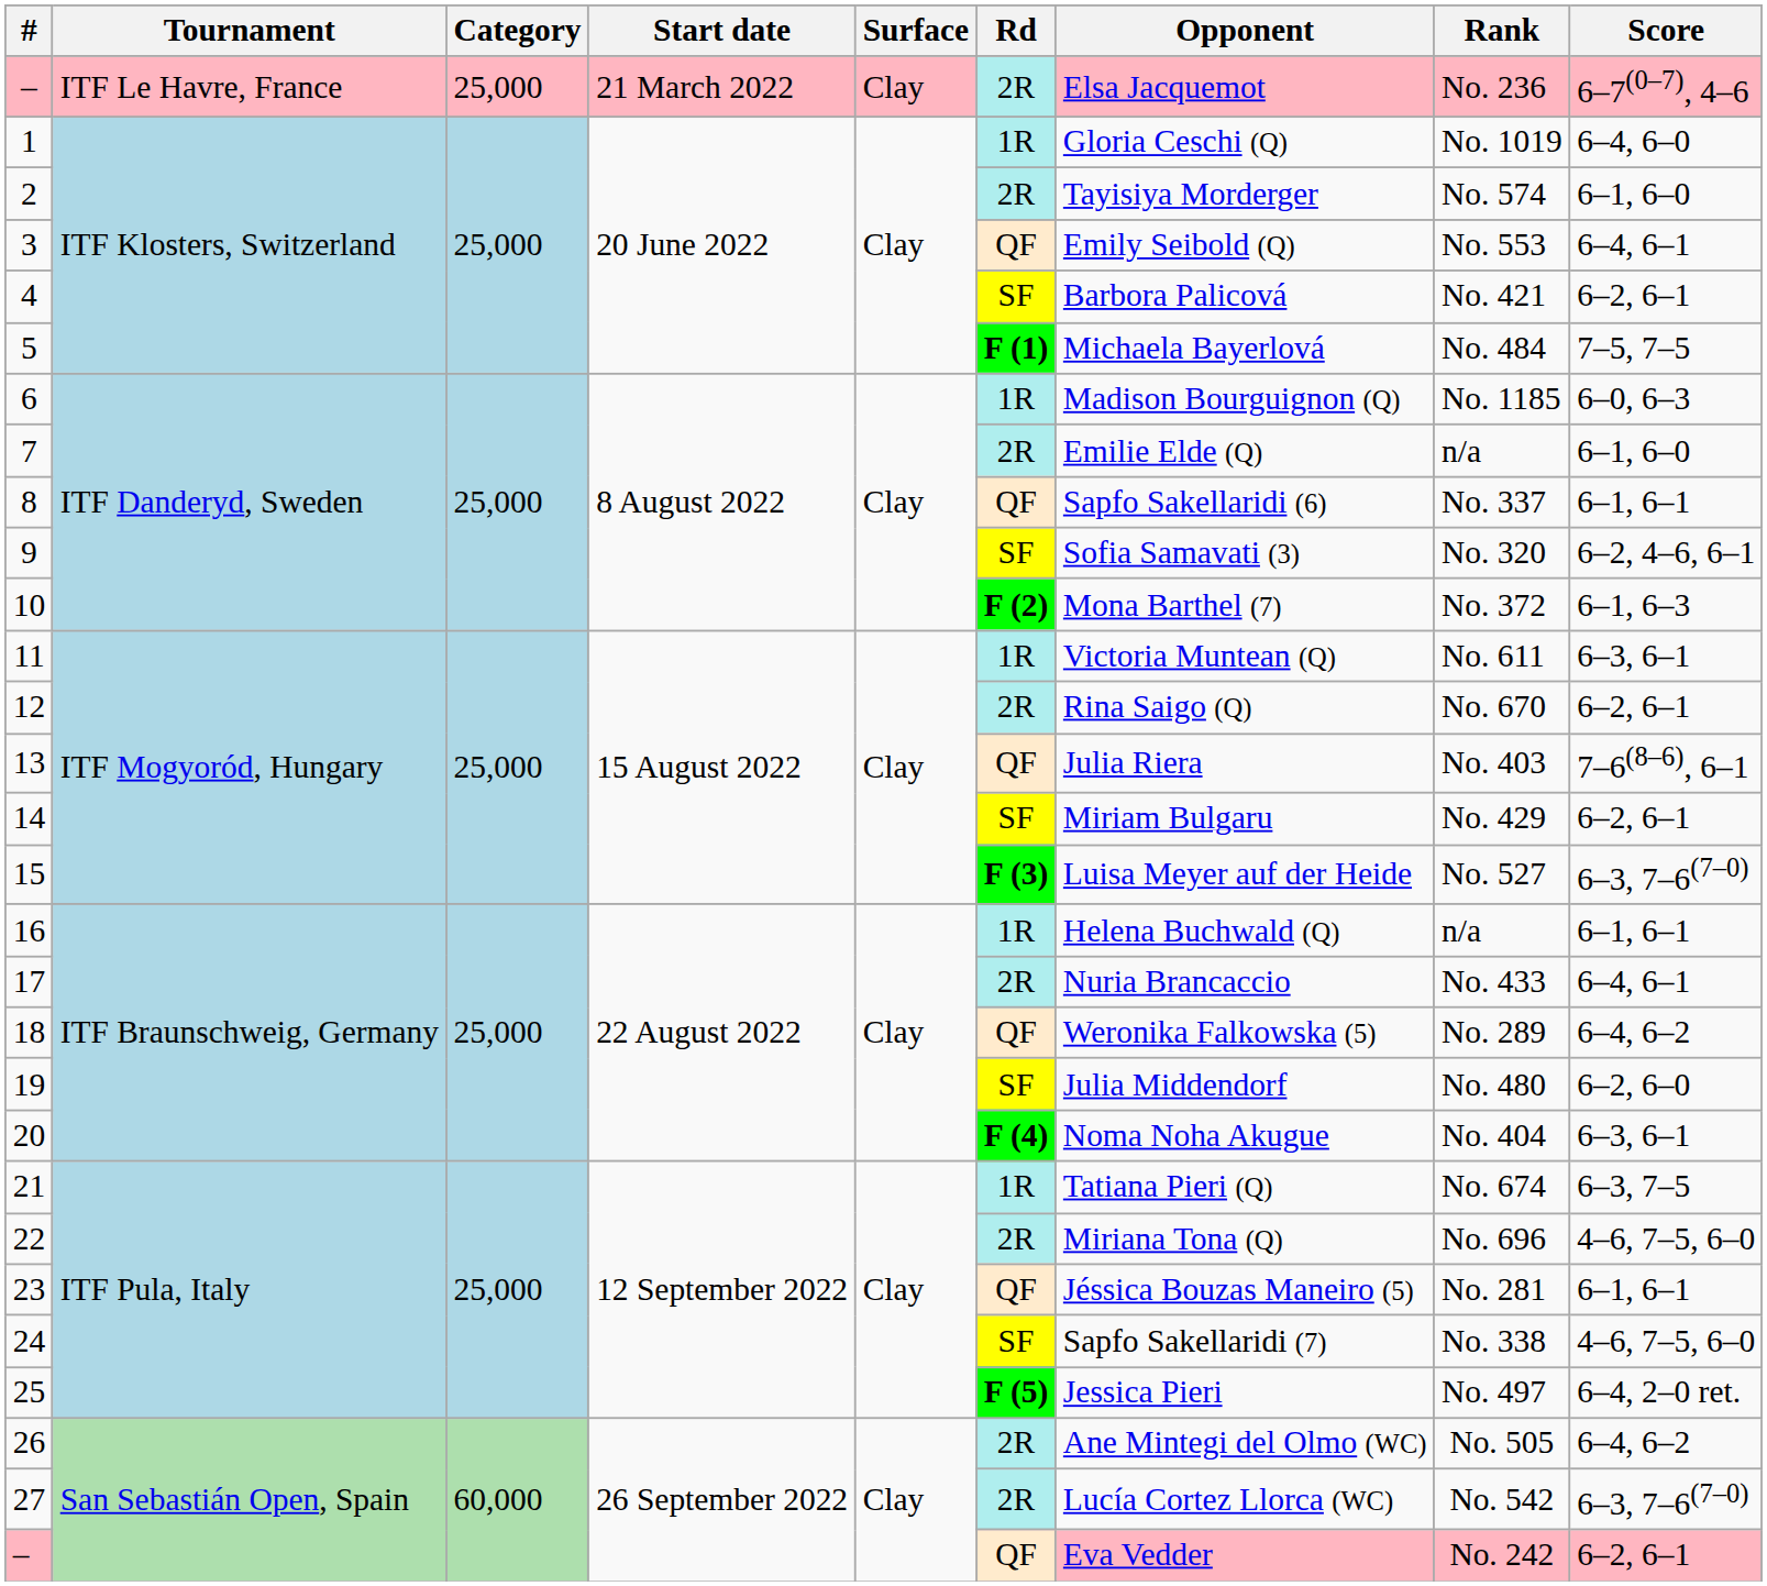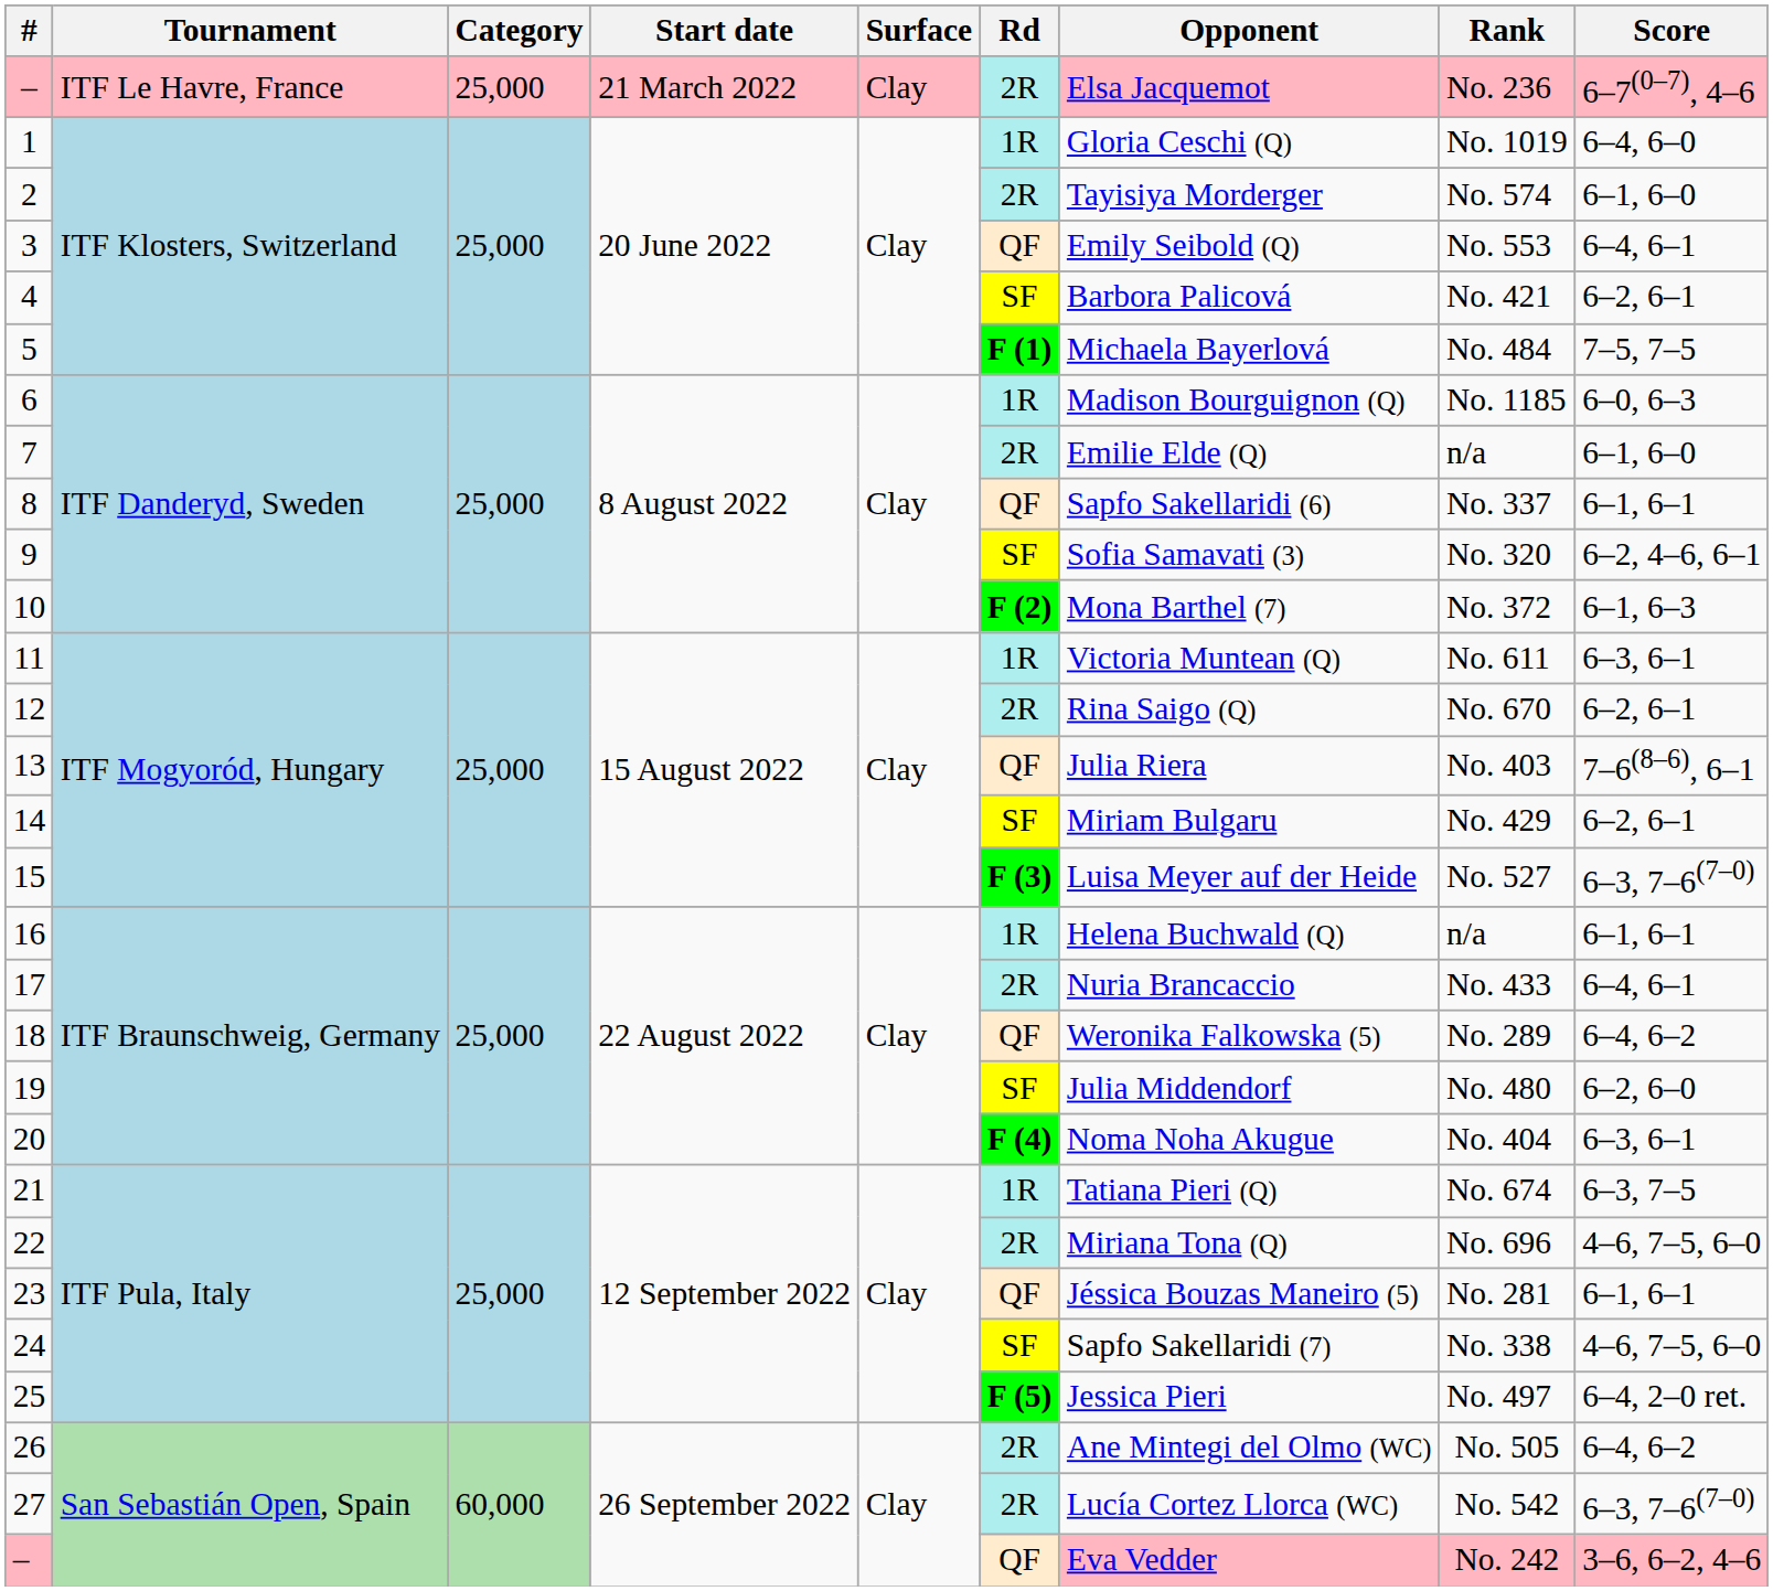– / San Sebastián Open, Spain | Score: 6–2, 6–1 -> 3–6, 6–2, 4–6
